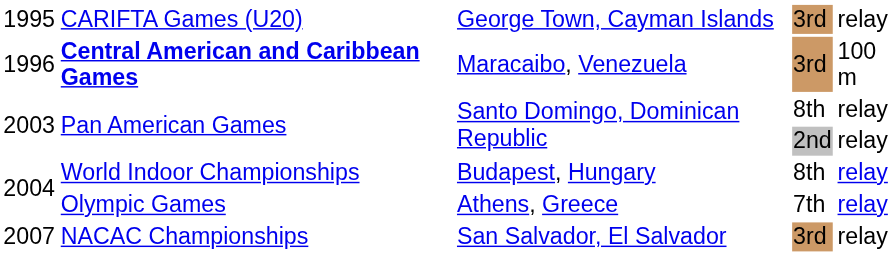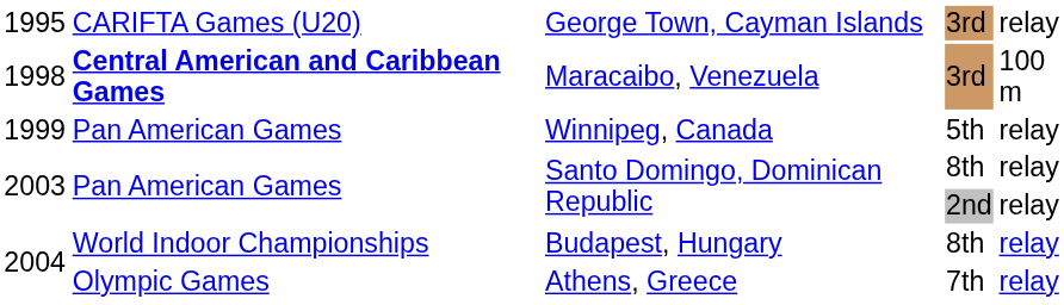Maracaibo, Venezuela | column 1: 1996 -> 1998
+ row: 1999 | Pan American Games | Winnipeg, Canada | 5th | relay
- row: 2007 | NACAC Championships | San Salvador, El Salvador | 3rd | relay
